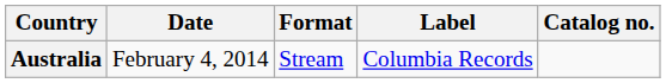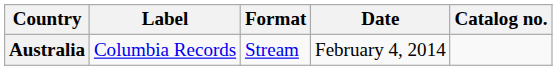columns swapped: Date <-> Label
